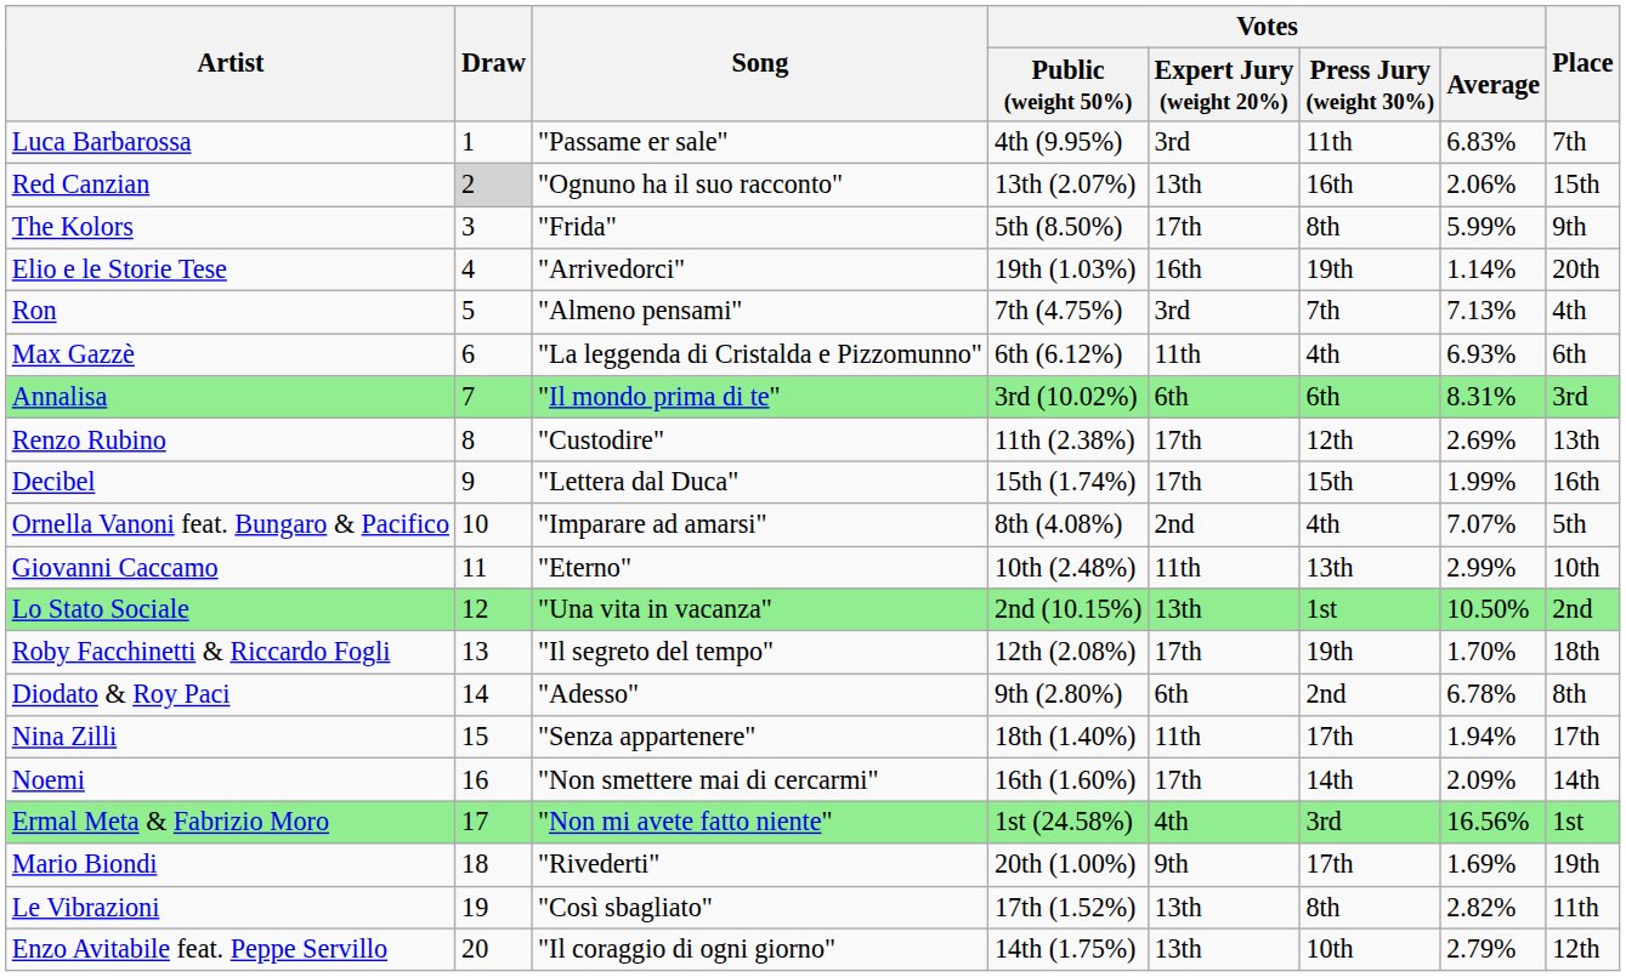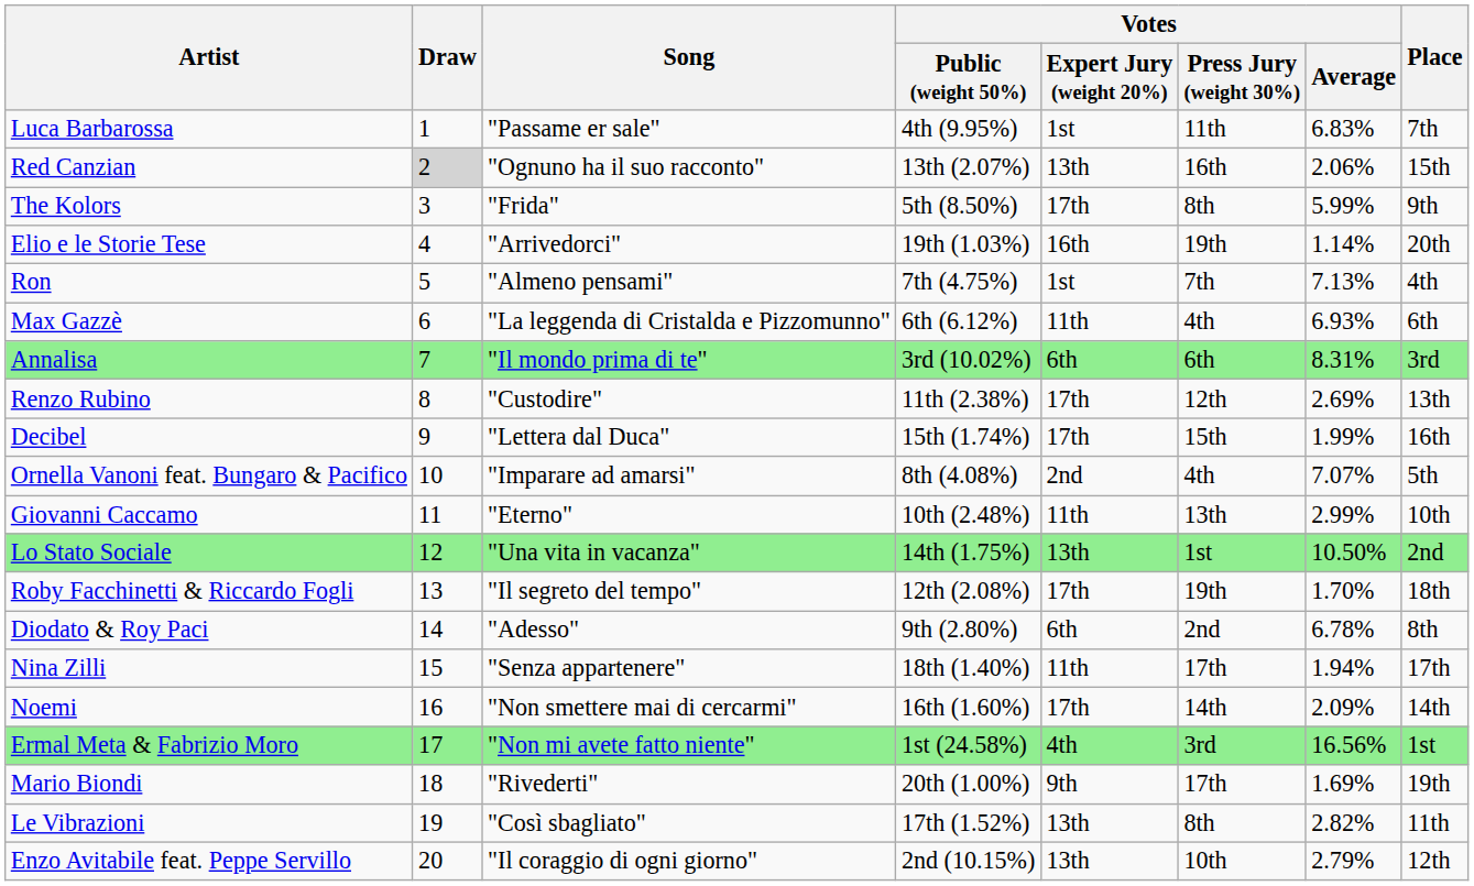Luca Barbarossa | Votes / Expert Jury (weight 20%): 3rd -> 1st
Ron | Votes / Expert Jury (weight 20%): 3rd -> 1st
Lo Stato Sociale | Votes / Public (weight 50%): 2nd (10.15%) -> 14th (1.75%)
Enzo Avitabile feat. Peppe Servillo | Votes / Public (weight 50%): 14th (1.75%) -> 2nd (10.15%)
